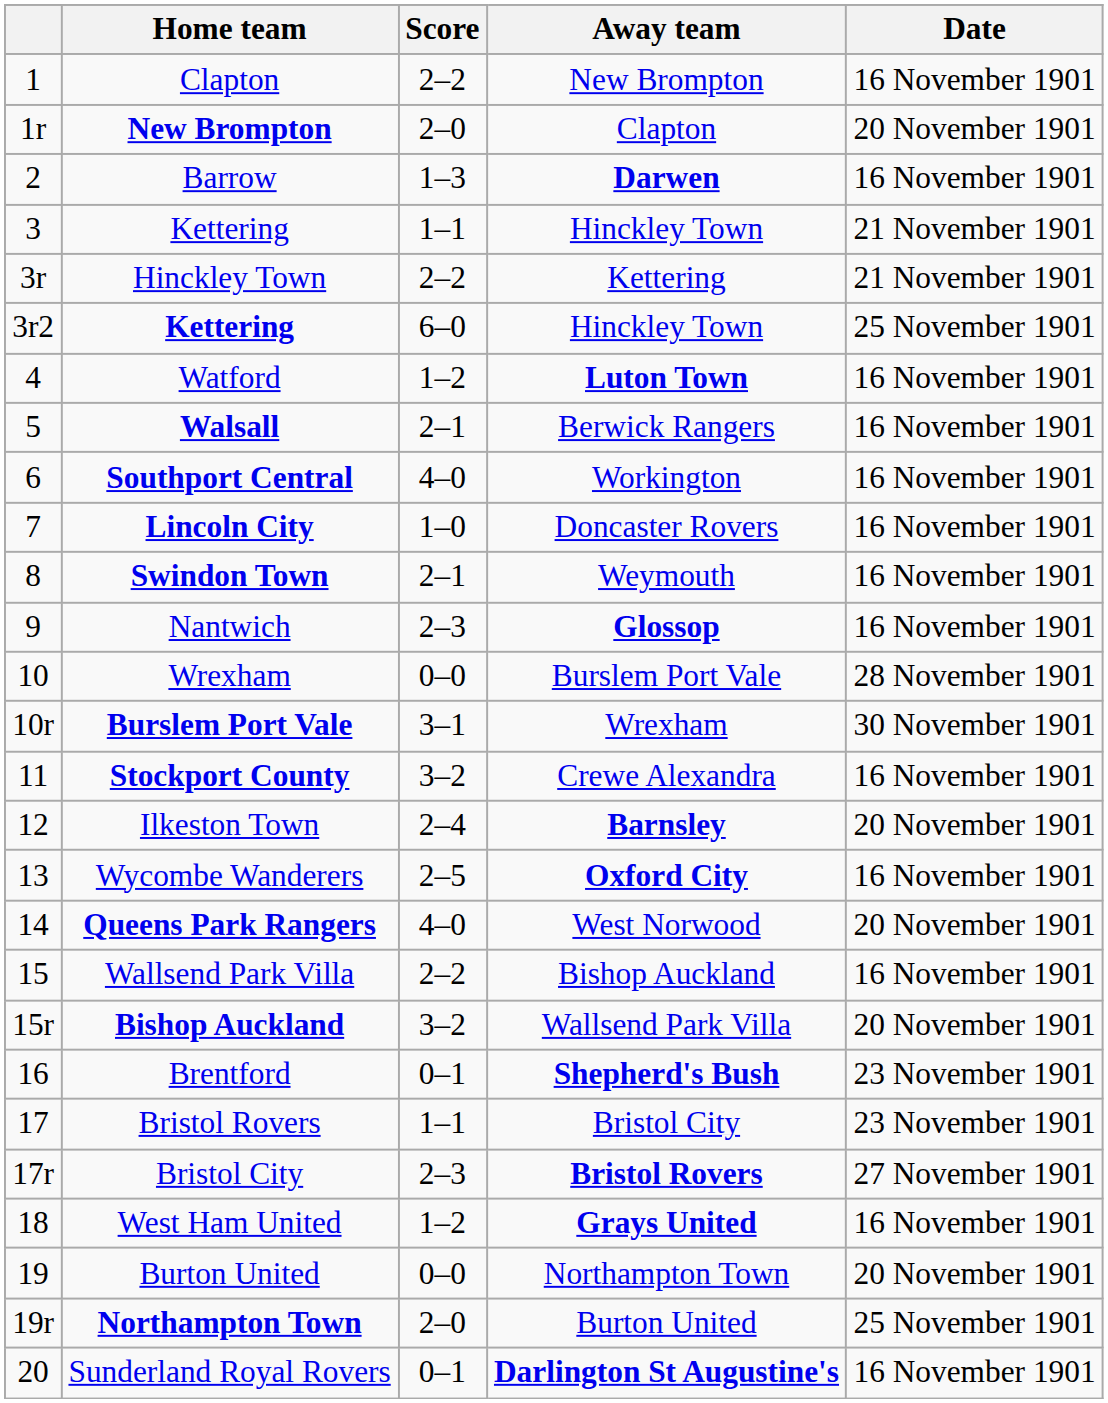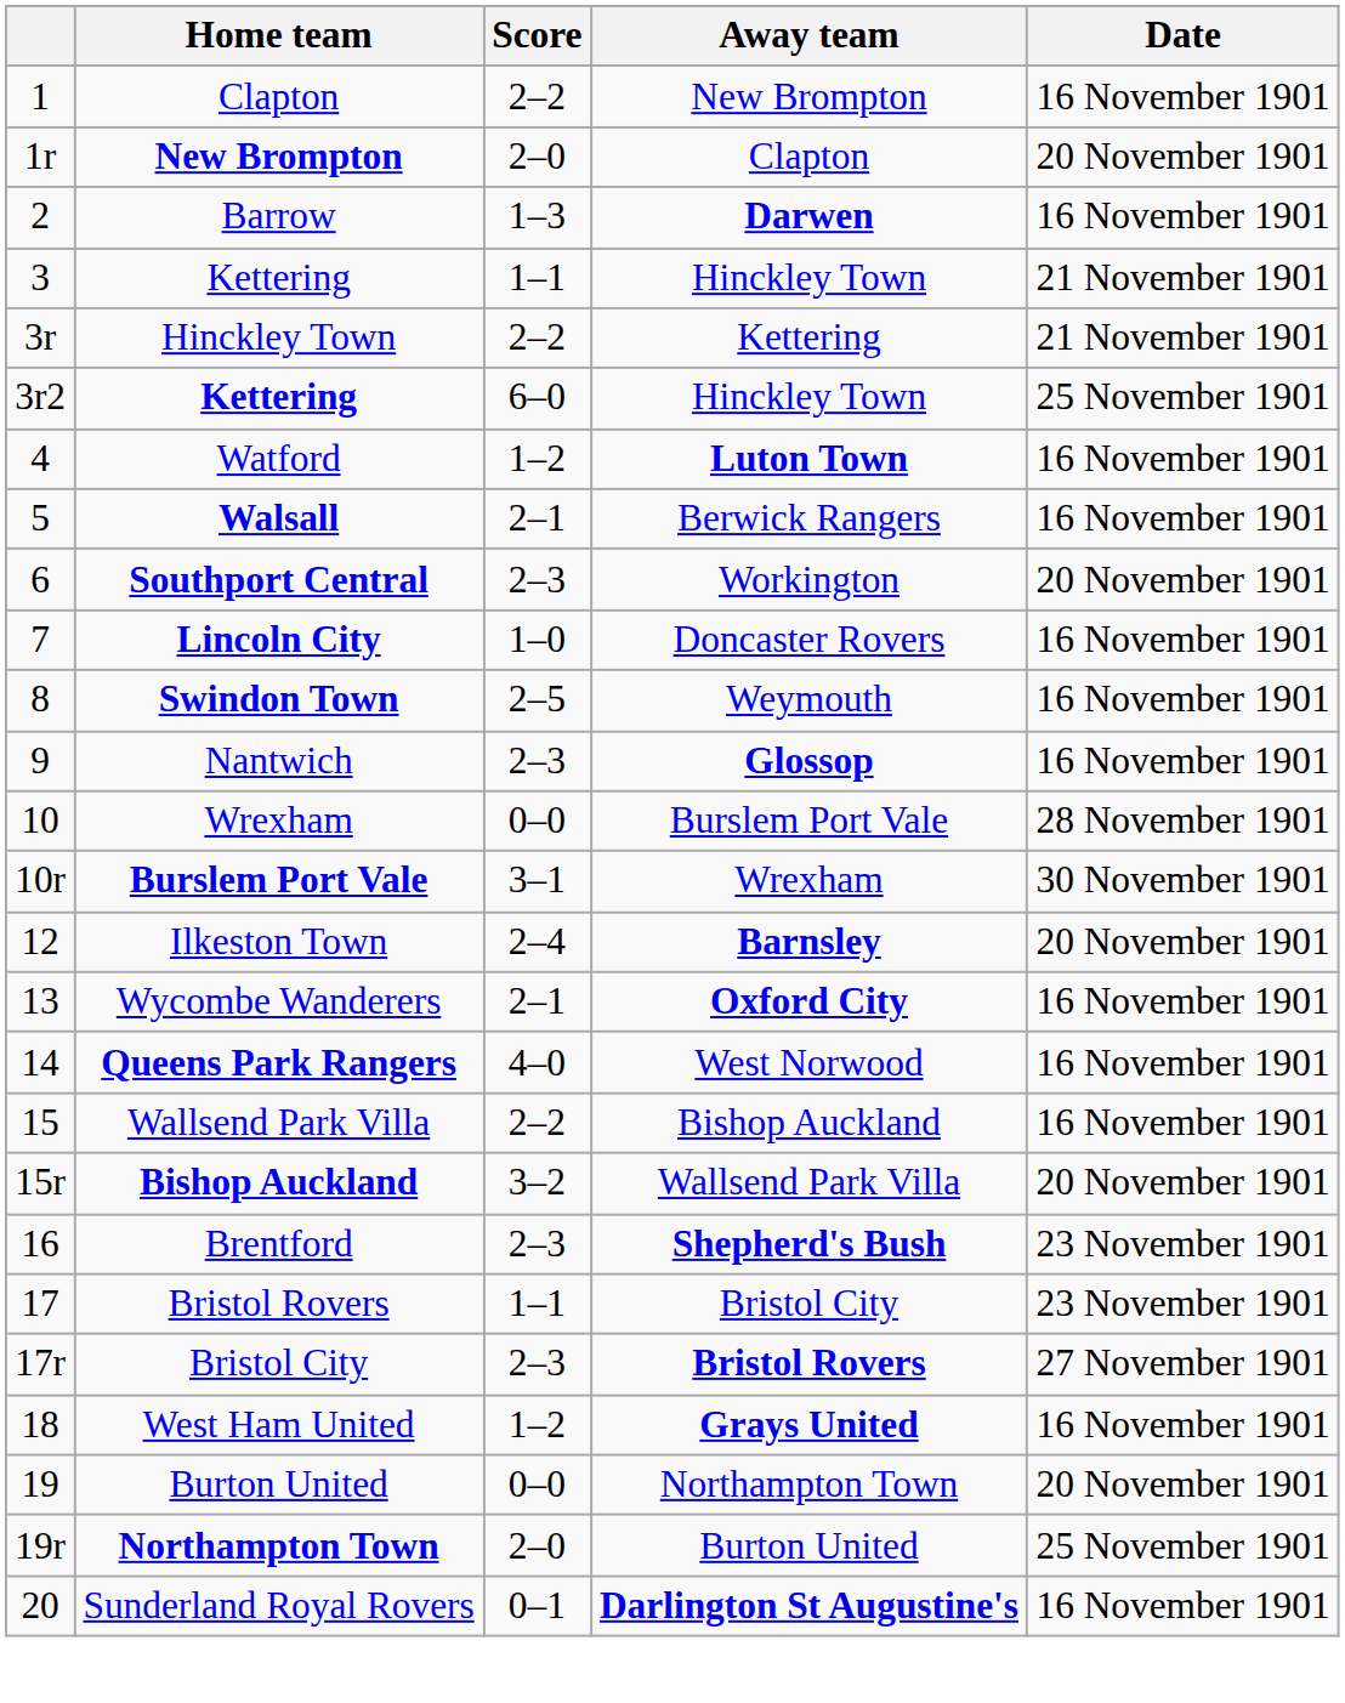Southport Central | Score: 4–0 -> 2–3
Southport Central | Date: 16 November 1901 -> 20 November 1901
Swindon Town | Score: 2–1 -> 2–5
- row: 11 | Stockport County | 3–2 | Crewe Alexandra | 16 November 1901
Wycombe Wanderers | Score: 2–5 -> 2–1
Queens Park Rangers | Date: 20 November 1901 -> 16 November 1901
Brentford | Score: 0–1 -> 2–3
